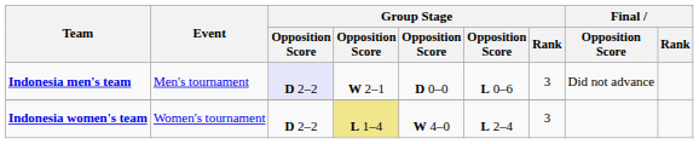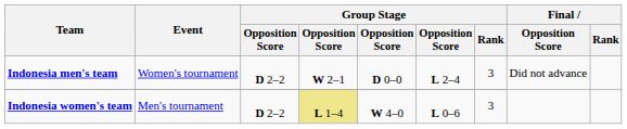Indonesia men's team | Event: Men's tournament -> Women's tournament
Indonesia men's team | column 3: lavender background -> no background
Indonesia men's team | column 6: L 0–6 -> L 2–4
Indonesia women's team | Event: Women's tournament -> Men's tournament
Indonesia women's team | column 6: L 2–4 -> L 0–6
